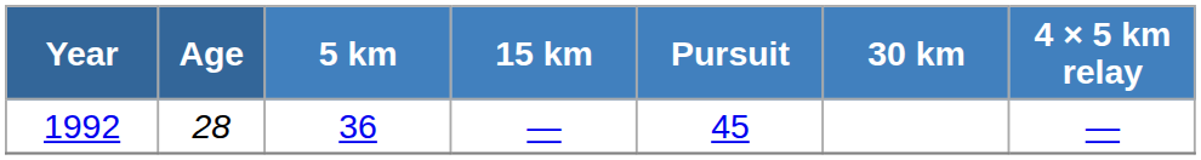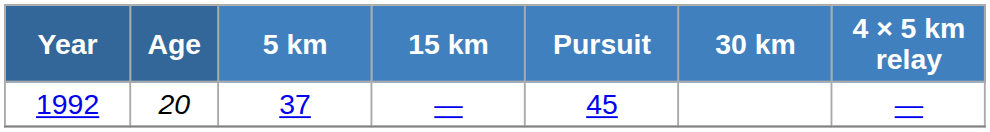1992 | Age: 28 -> 20
1992 | 5 km: 36 -> 37
